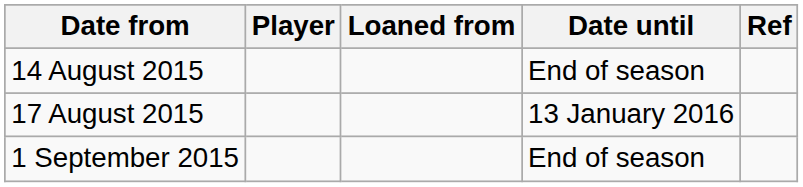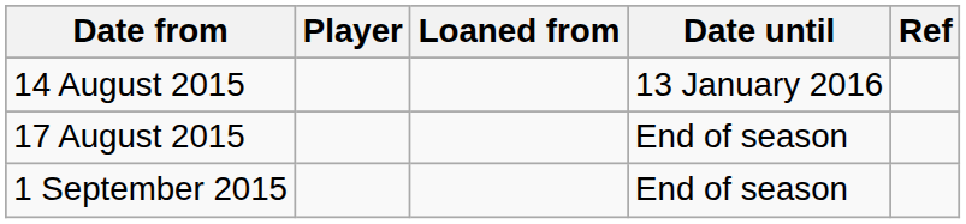14 August 2015 | Date until: End of season -> 13 January 2016
17 August 2015 | Date until: 13 January 2016 -> End of season
